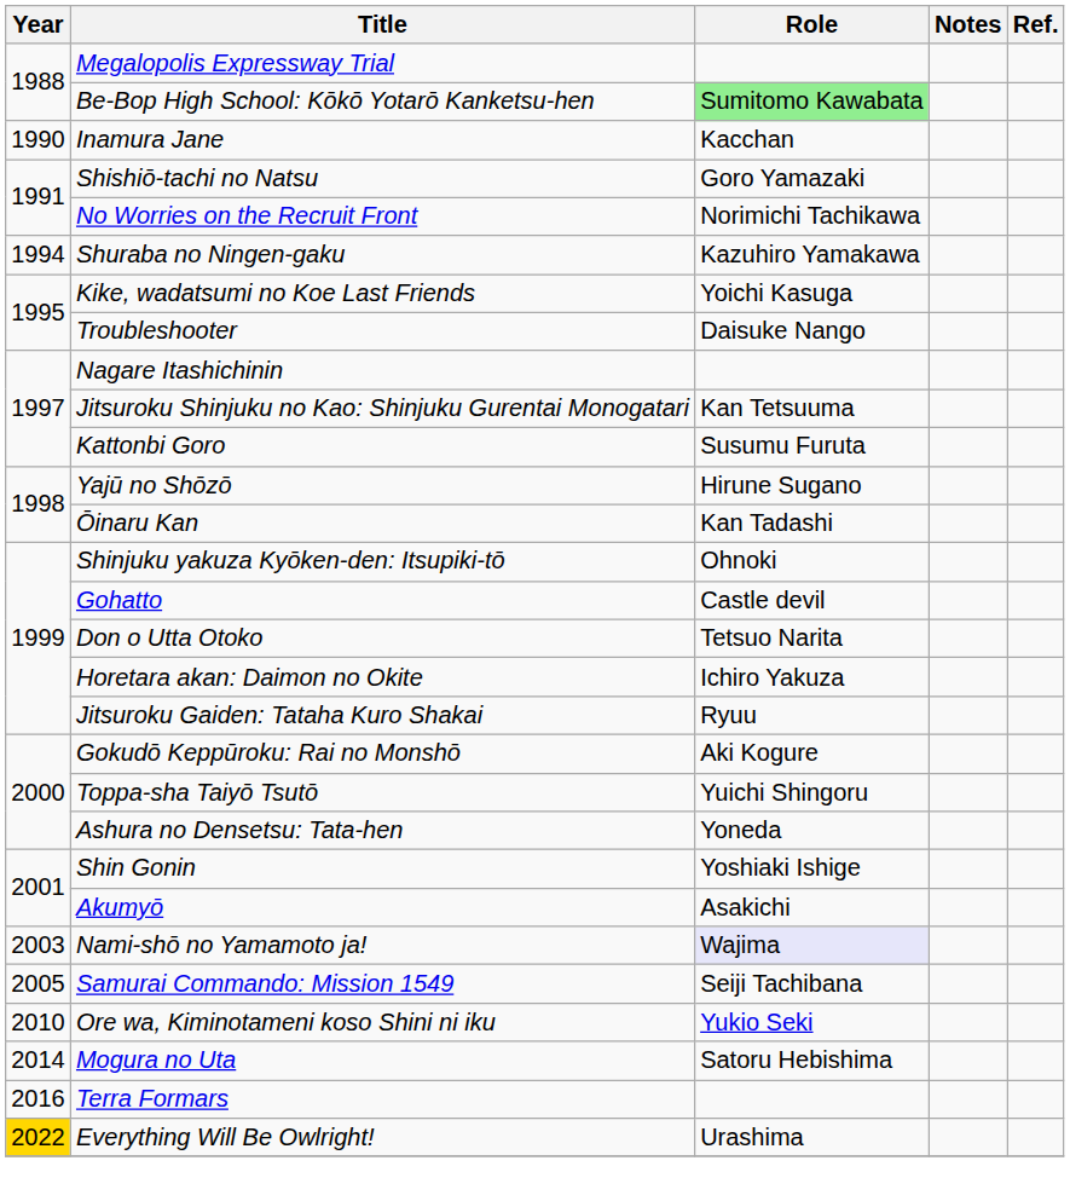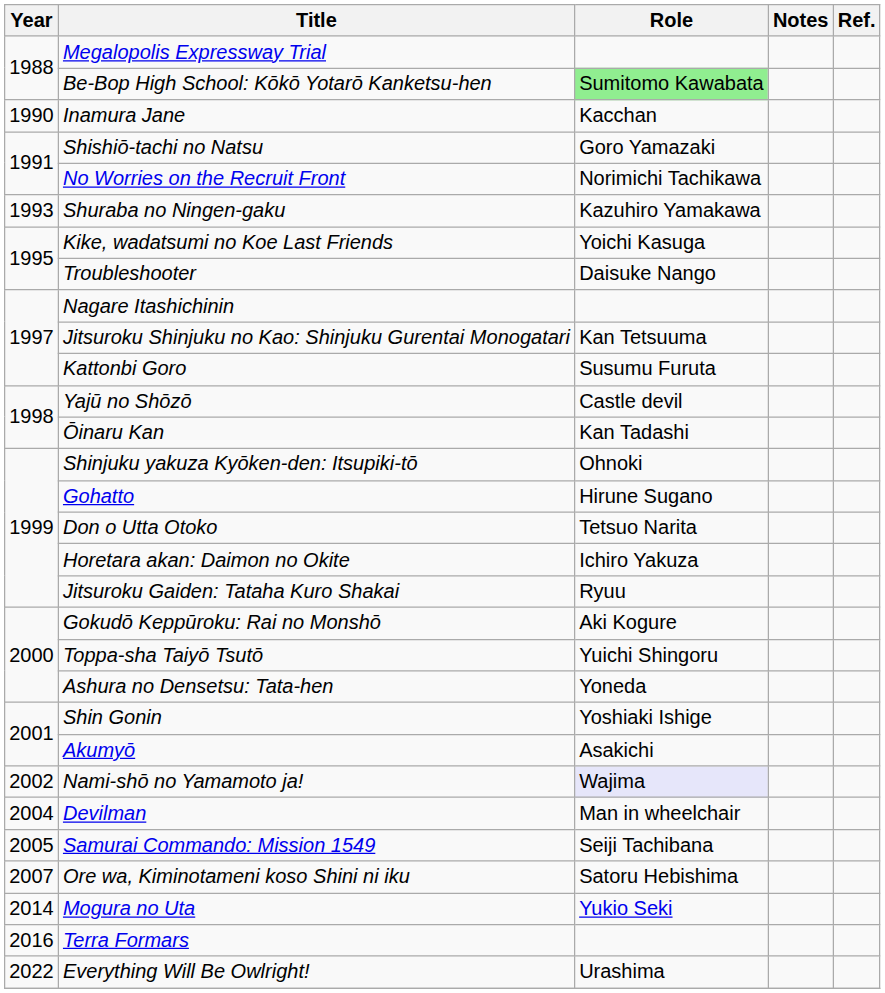Shuraba no Ningen-gaku | Year: 1994 -> 1993
Yajū no Shōzō | Role: Hirune Sugano -> Castle devil
Gohatto | Role: Castle devil -> Hirune Sugano
Nami-shō no Yamamoto ja! | Year: 2003 -> 2002
+ row: 2004 | Devilman | Man in wheelchair
Ore wa, Kiminotameni koso Shini ni iku | Year: 2010 -> 2007
Ore wa, Kiminotameni koso Shini ni iku | Role: Yukio Seki -> Satoru Hebishima
Mogura no Uta | Role: Satoru Hebishima -> Yukio Seki
Everything Will Be Owlright! | Year: gold background -> no background
